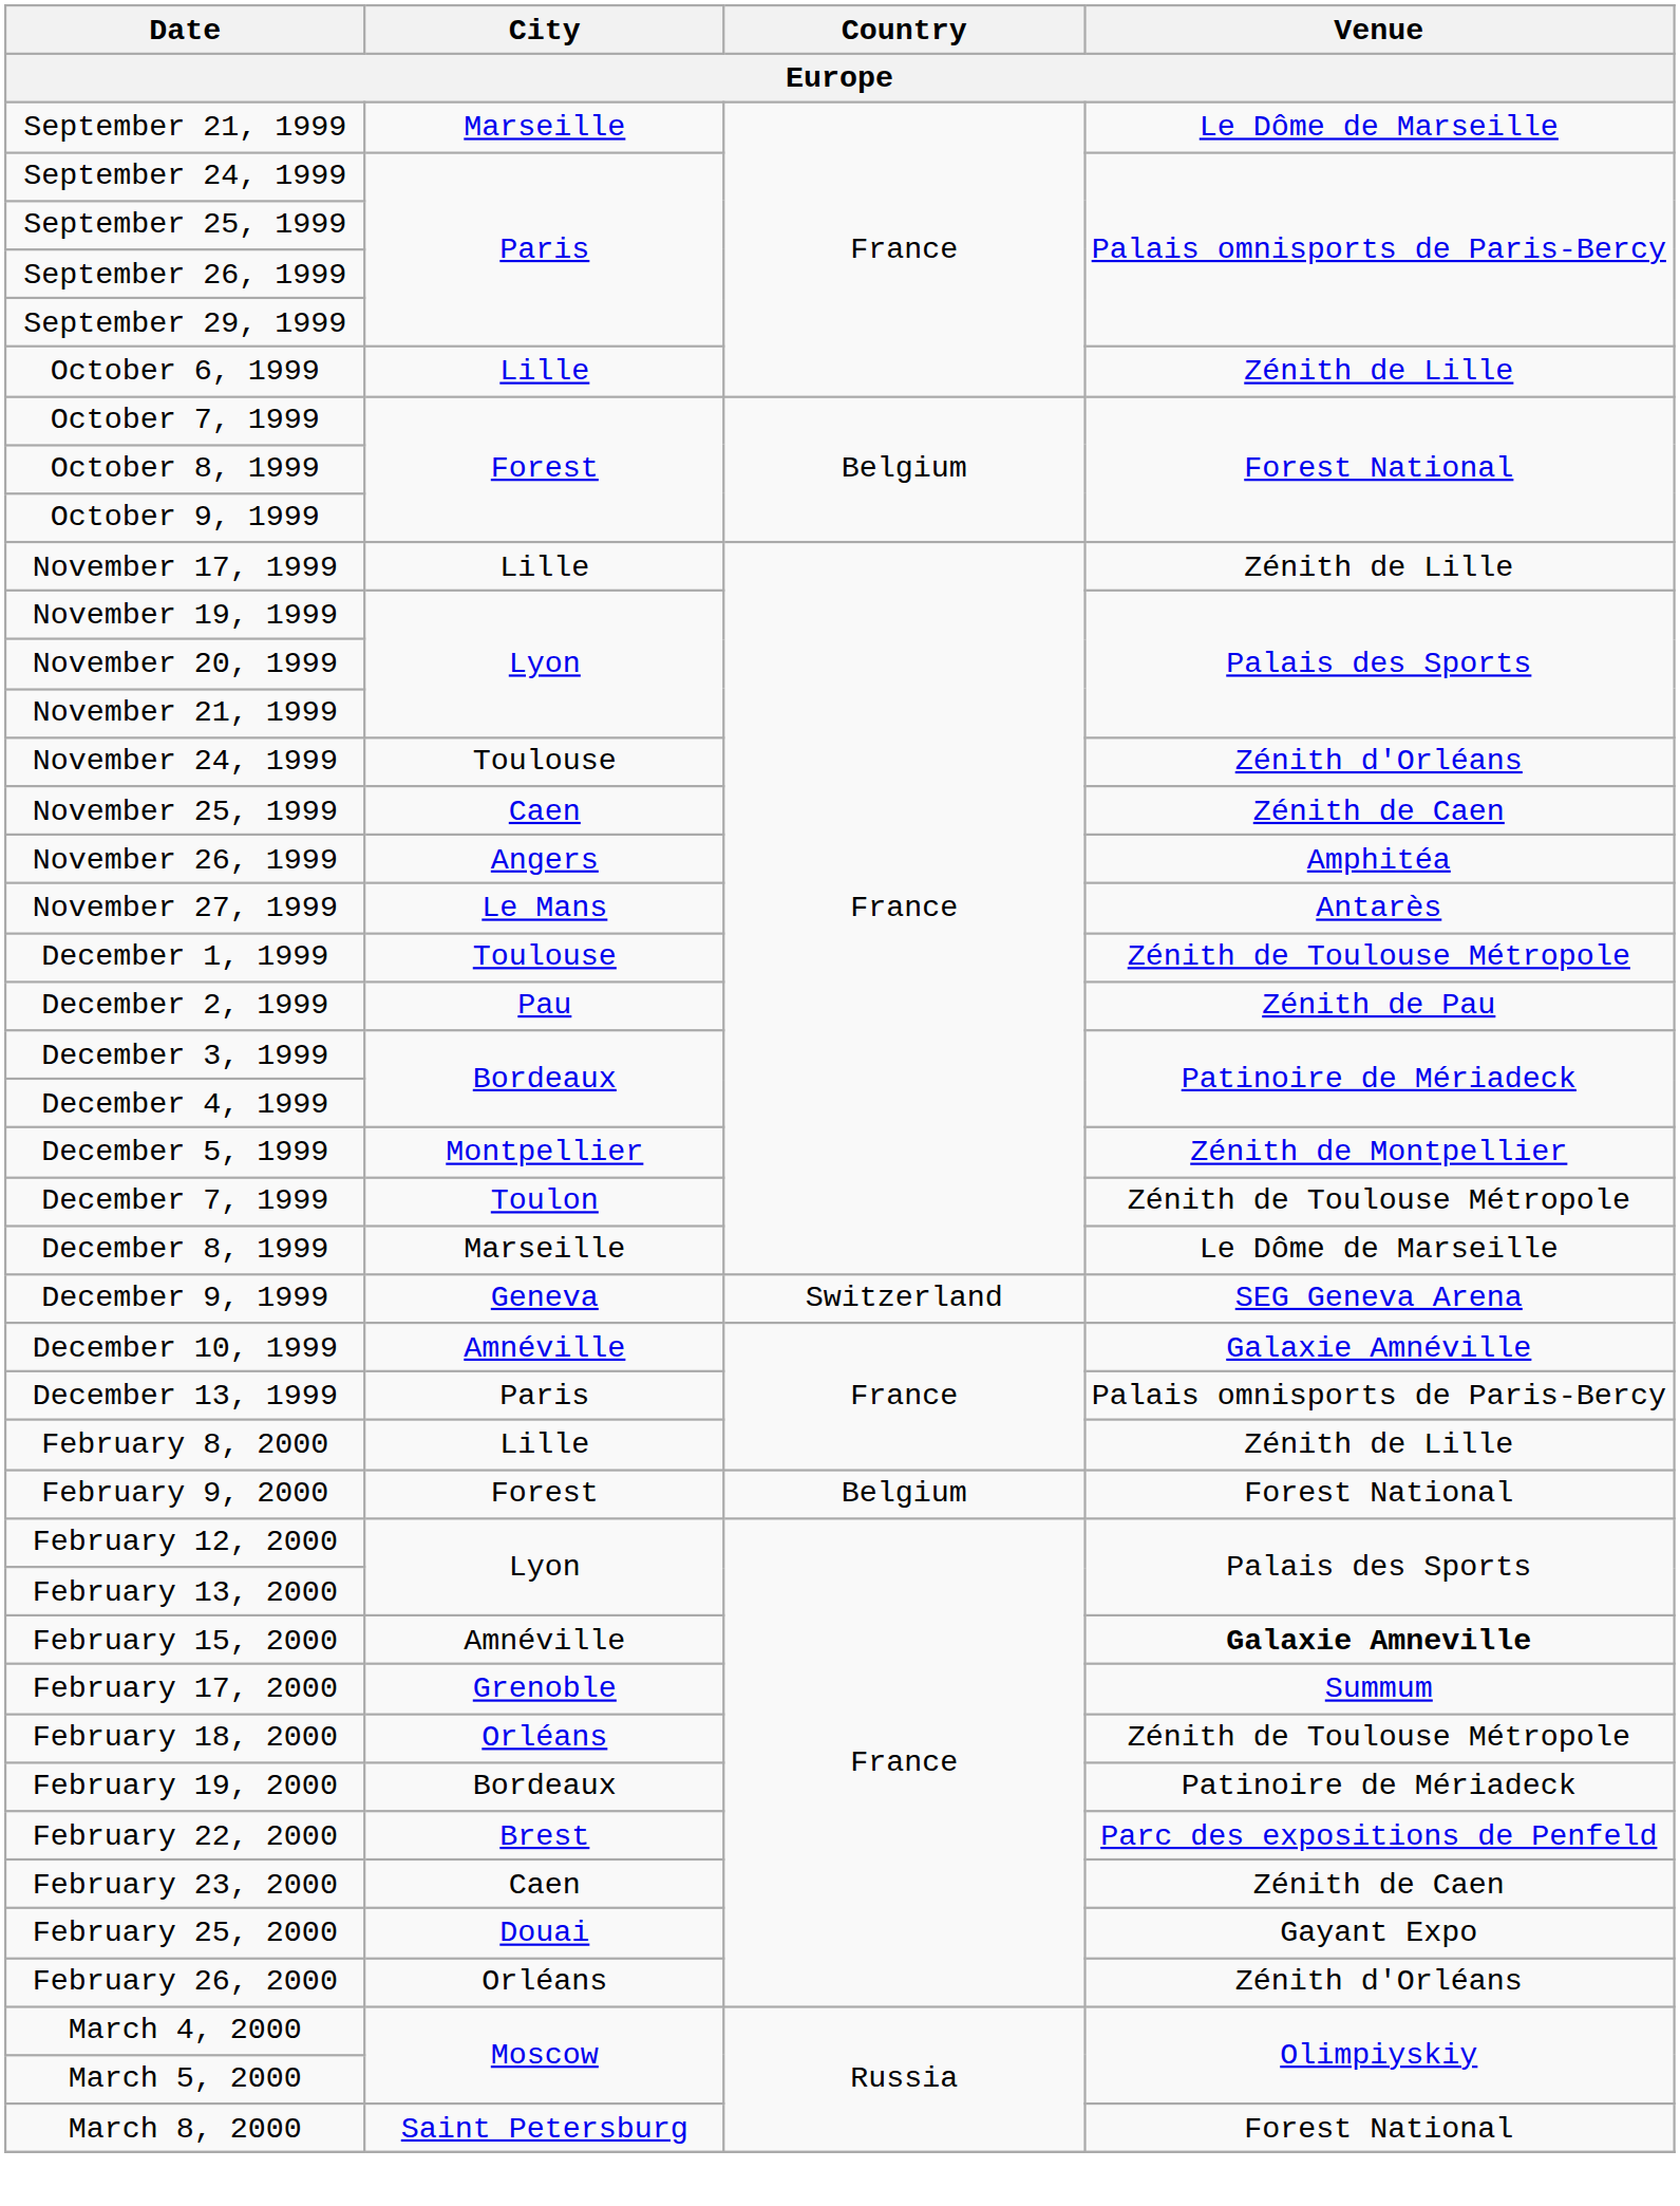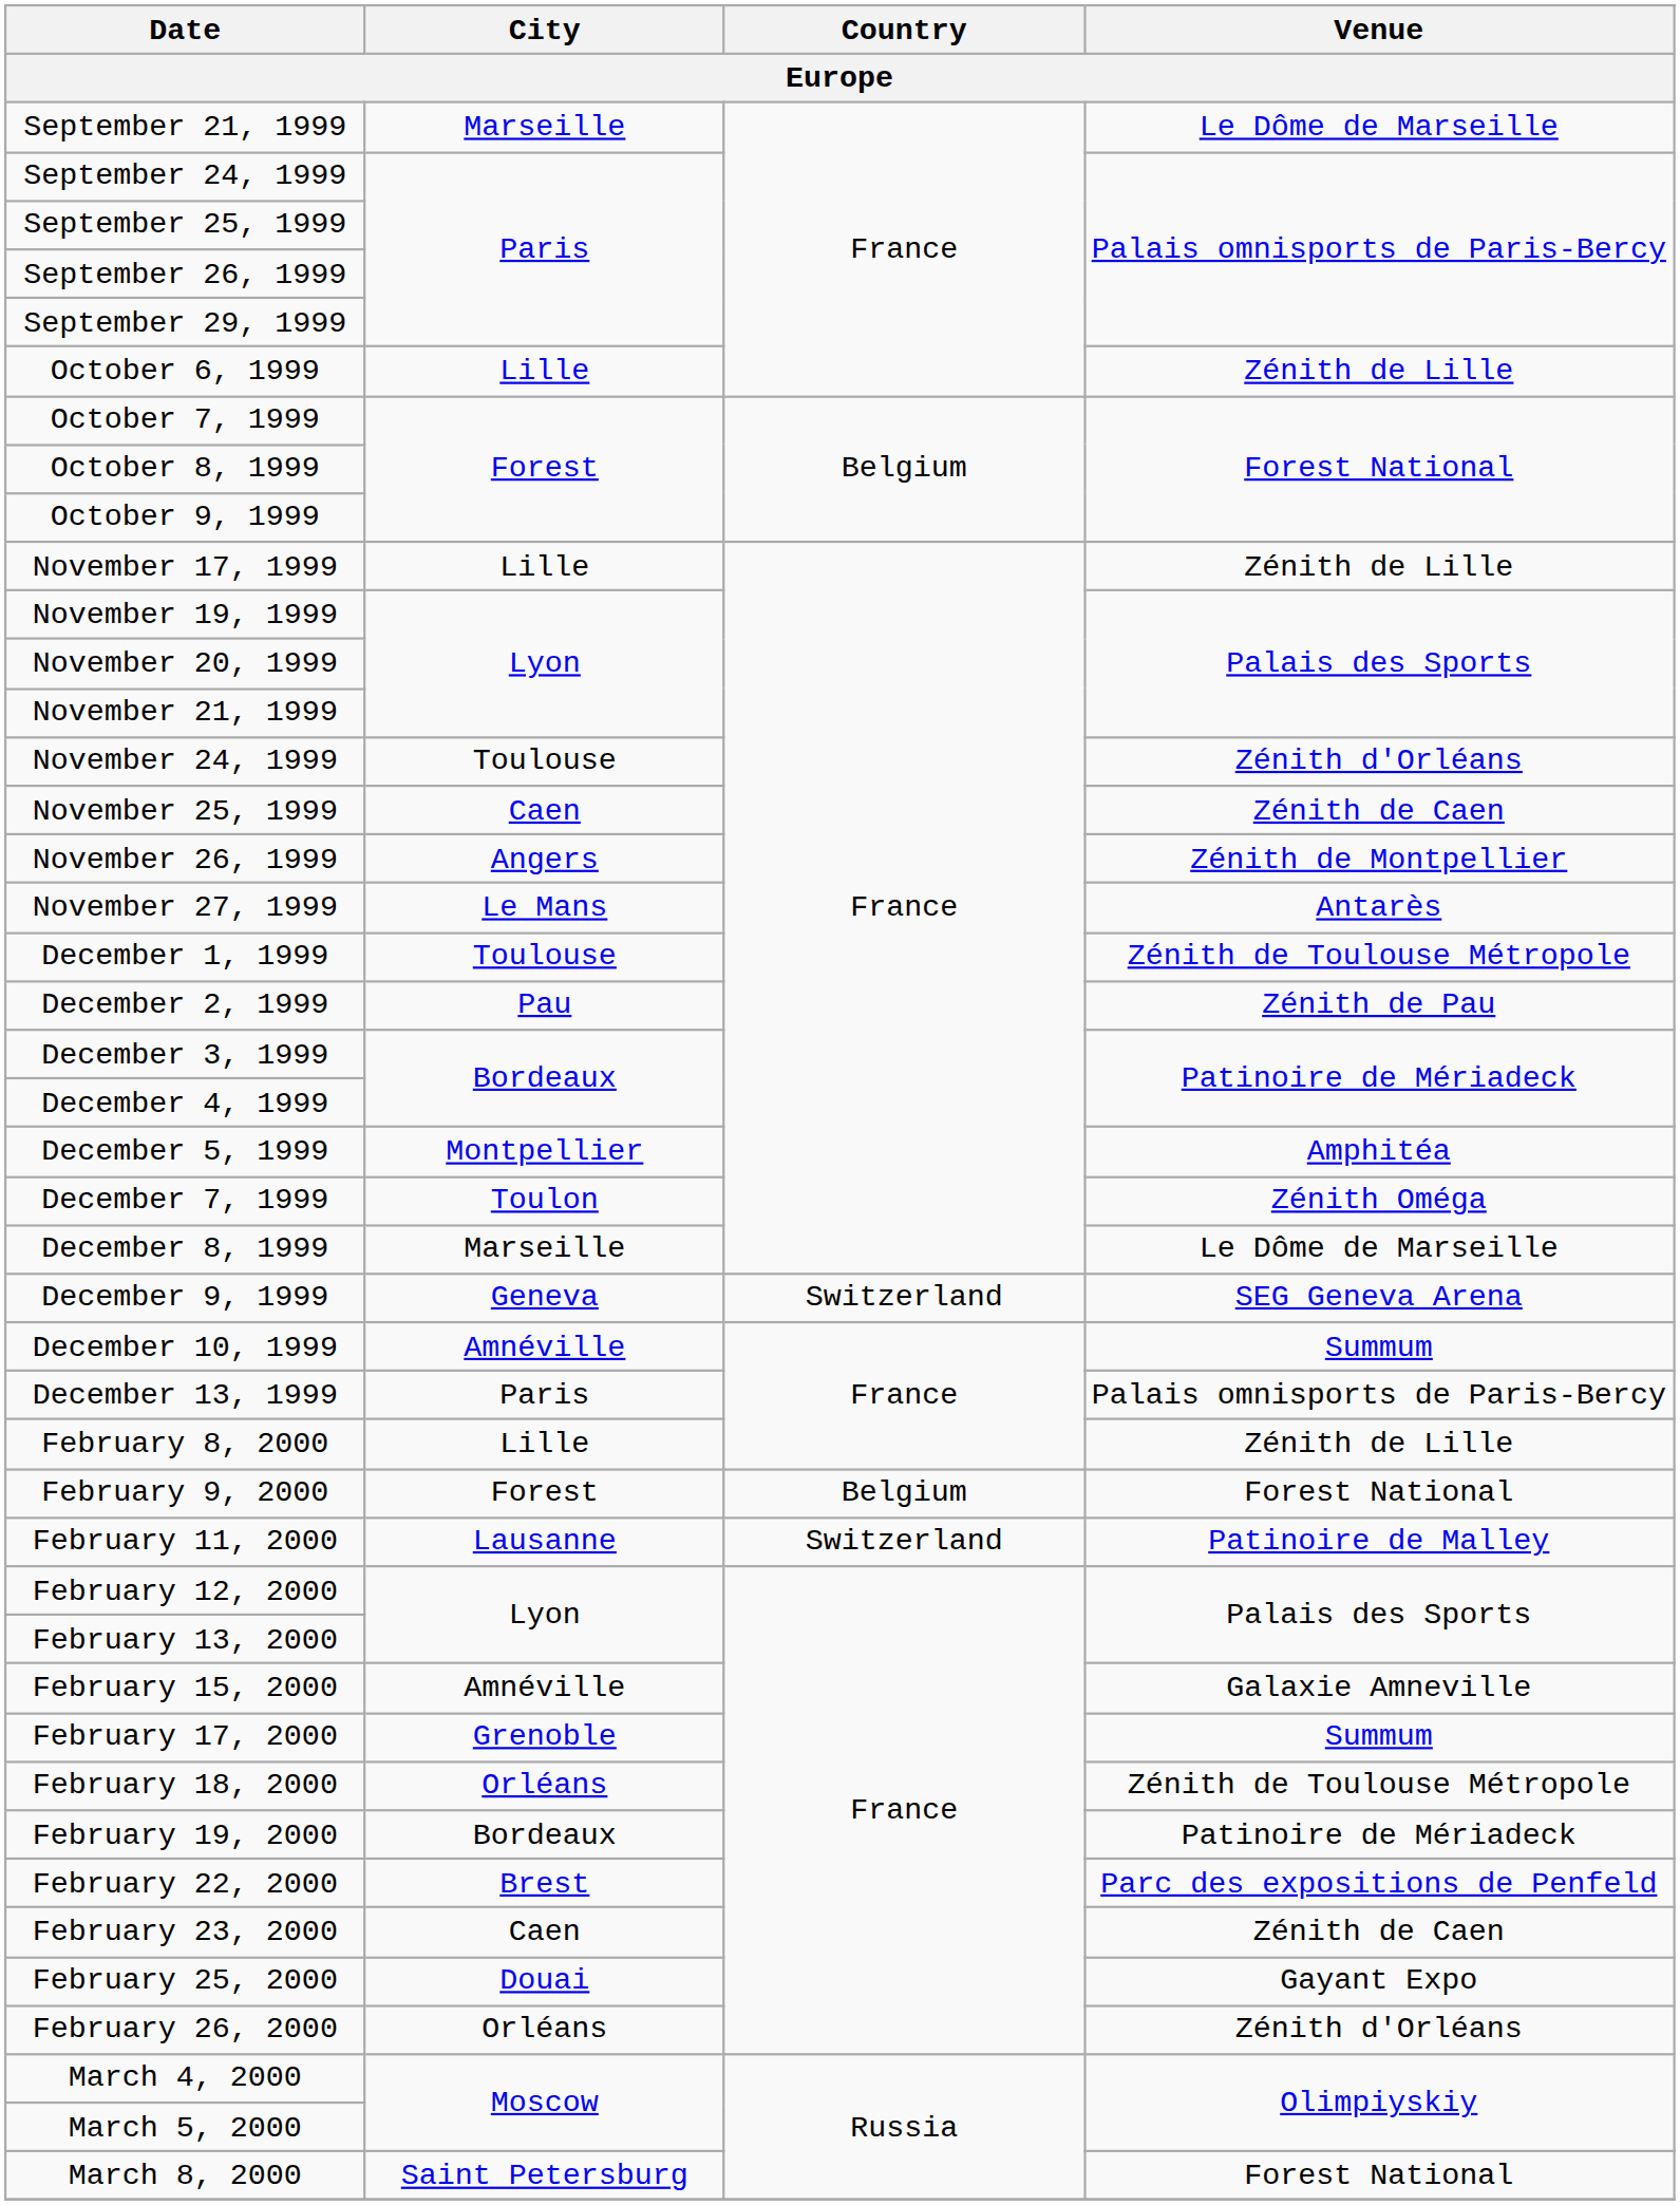November 26, 1999 | Venue: Amphitéa -> Zénith de Montpellier
December 5, 1999 | Venue: Zénith de Montpellier -> Amphitéa
December 7, 1999 | Venue: Zénith de Toulouse Métropole -> Zénith Oméga
December 10, 1999 | Venue: Galaxie Amnéville -> Summum
+ row: February 11, 2000 | Lausanne | Switzerland | Patinoire de Malley
February 15, 2000 | Venue: bold -> normal
